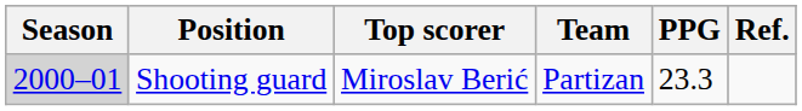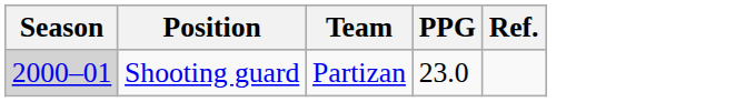- column: Top scorer | Miroslav Berić
Shooting guard | PPG: 23.3 -> 23.0
